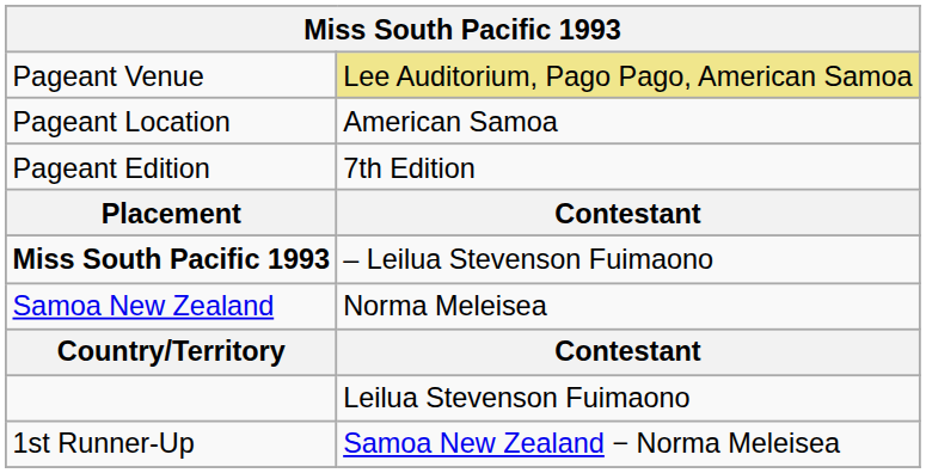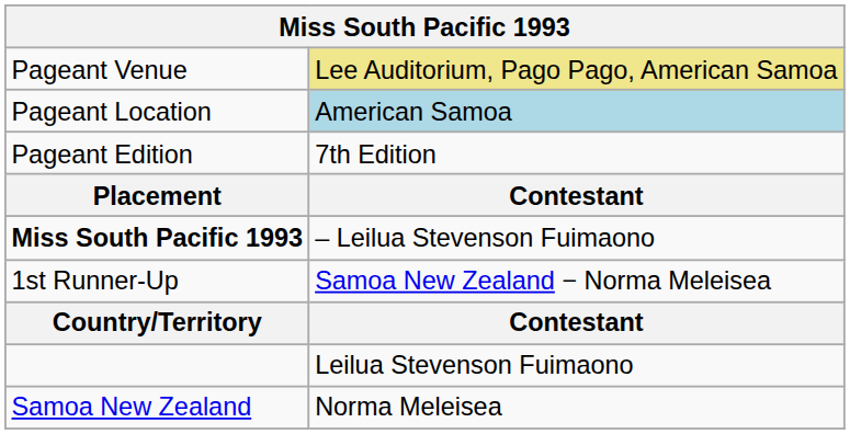Pageant Location | column 2: no background -> lightblue background
rows swapped: 1st Runner-Up <-> Samoa New Zealand
